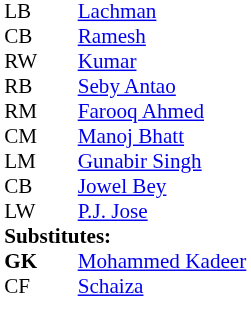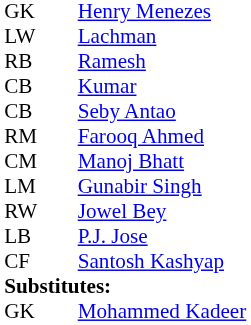+ row: GK | Henry Menezes
Lachman | column 1: LB -> LW
Ramesh | column 1: CB -> RB
Kumar | column 1: RW -> CB
Seby Antao | column 1: RB -> CB
Jowel Bey | column 1: CB -> RW
P.J. Jose | column 1: LW -> LB
+ row: CF | Santosh Kashyap
Mohammed Kadeer | column 1: bold -> normal
- row: CF | Schaiza
